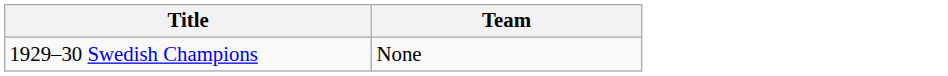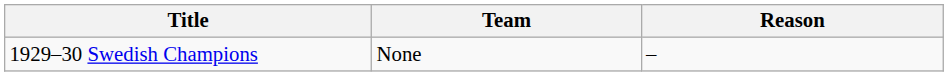+ column: Reason | –
